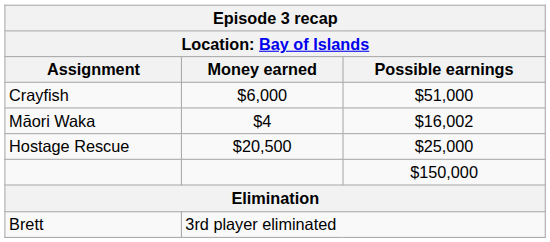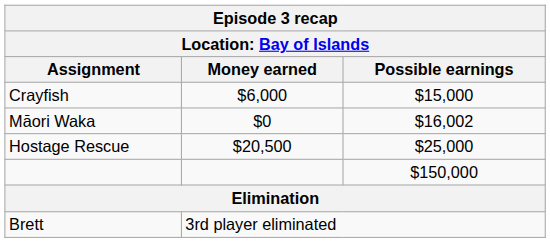Crayfish | Possible earnings: $51,000 -> $15,000
Māori Waka | Money earned: $4 -> $0
